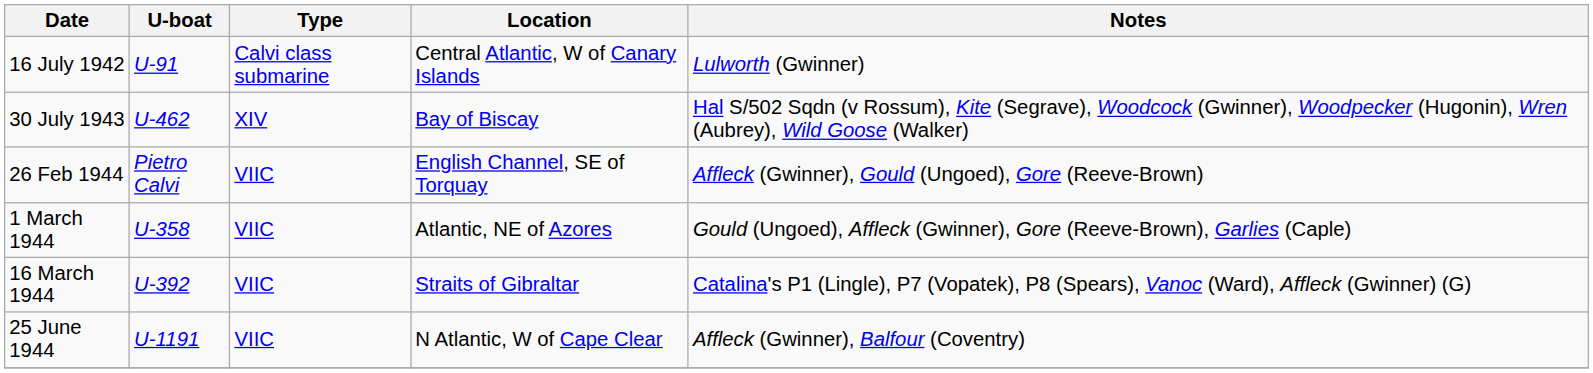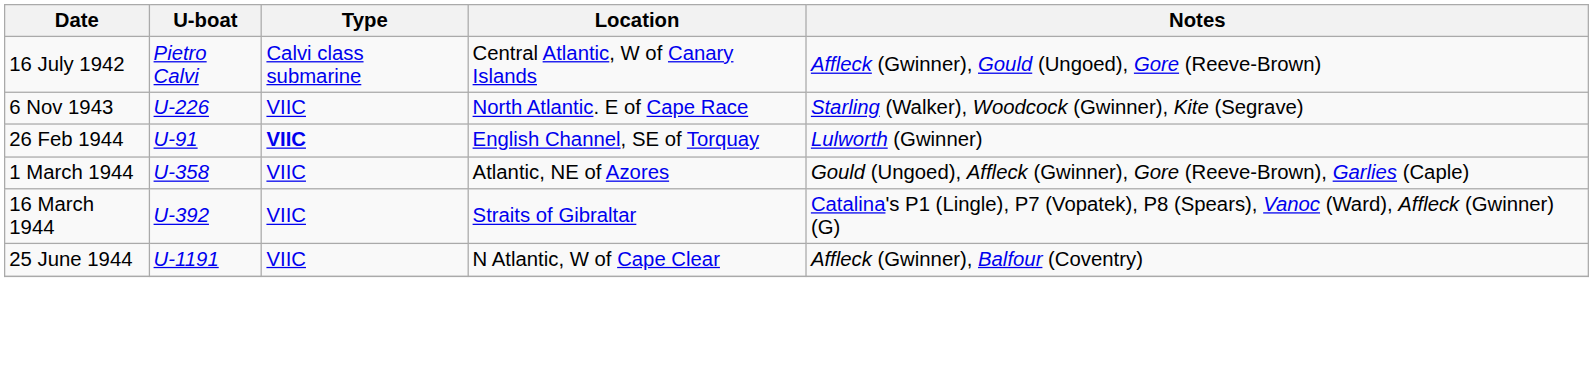16 July 1942 | U-boat: U-91 -> Pietro Calvi
16 July 1942 | Notes: Lulworth (Gwinner) -> Affleck (Gwinner), Gould (Ungoed), Gore (Reeve-Brown)
- row: 30 July 1943 | U-462 | XIV | Bay of Biscay | Hal S/502 Sqdn (v Rossum), Kite (Segrave), Woodcock (Gwinner), Woodpecker (Hugonin), Wren (Aubrey), Wild Goose (Walker)
+ row: 6 Nov 1943 | U-226 | VIIC | North Atlantic. E of Cape Race | Starling (Walker), Woodcock (Gwinner), Kite (Segrave)
26 Feb 1944 | U-boat: Pietro Calvi -> U-91
26 Feb 1944 | Type: normal -> bold
26 Feb 1944 | Notes: Affleck (Gwinner), Gould (Ungoed), Gore (Reeve-Brown) -> Lulworth (Gwinner)
